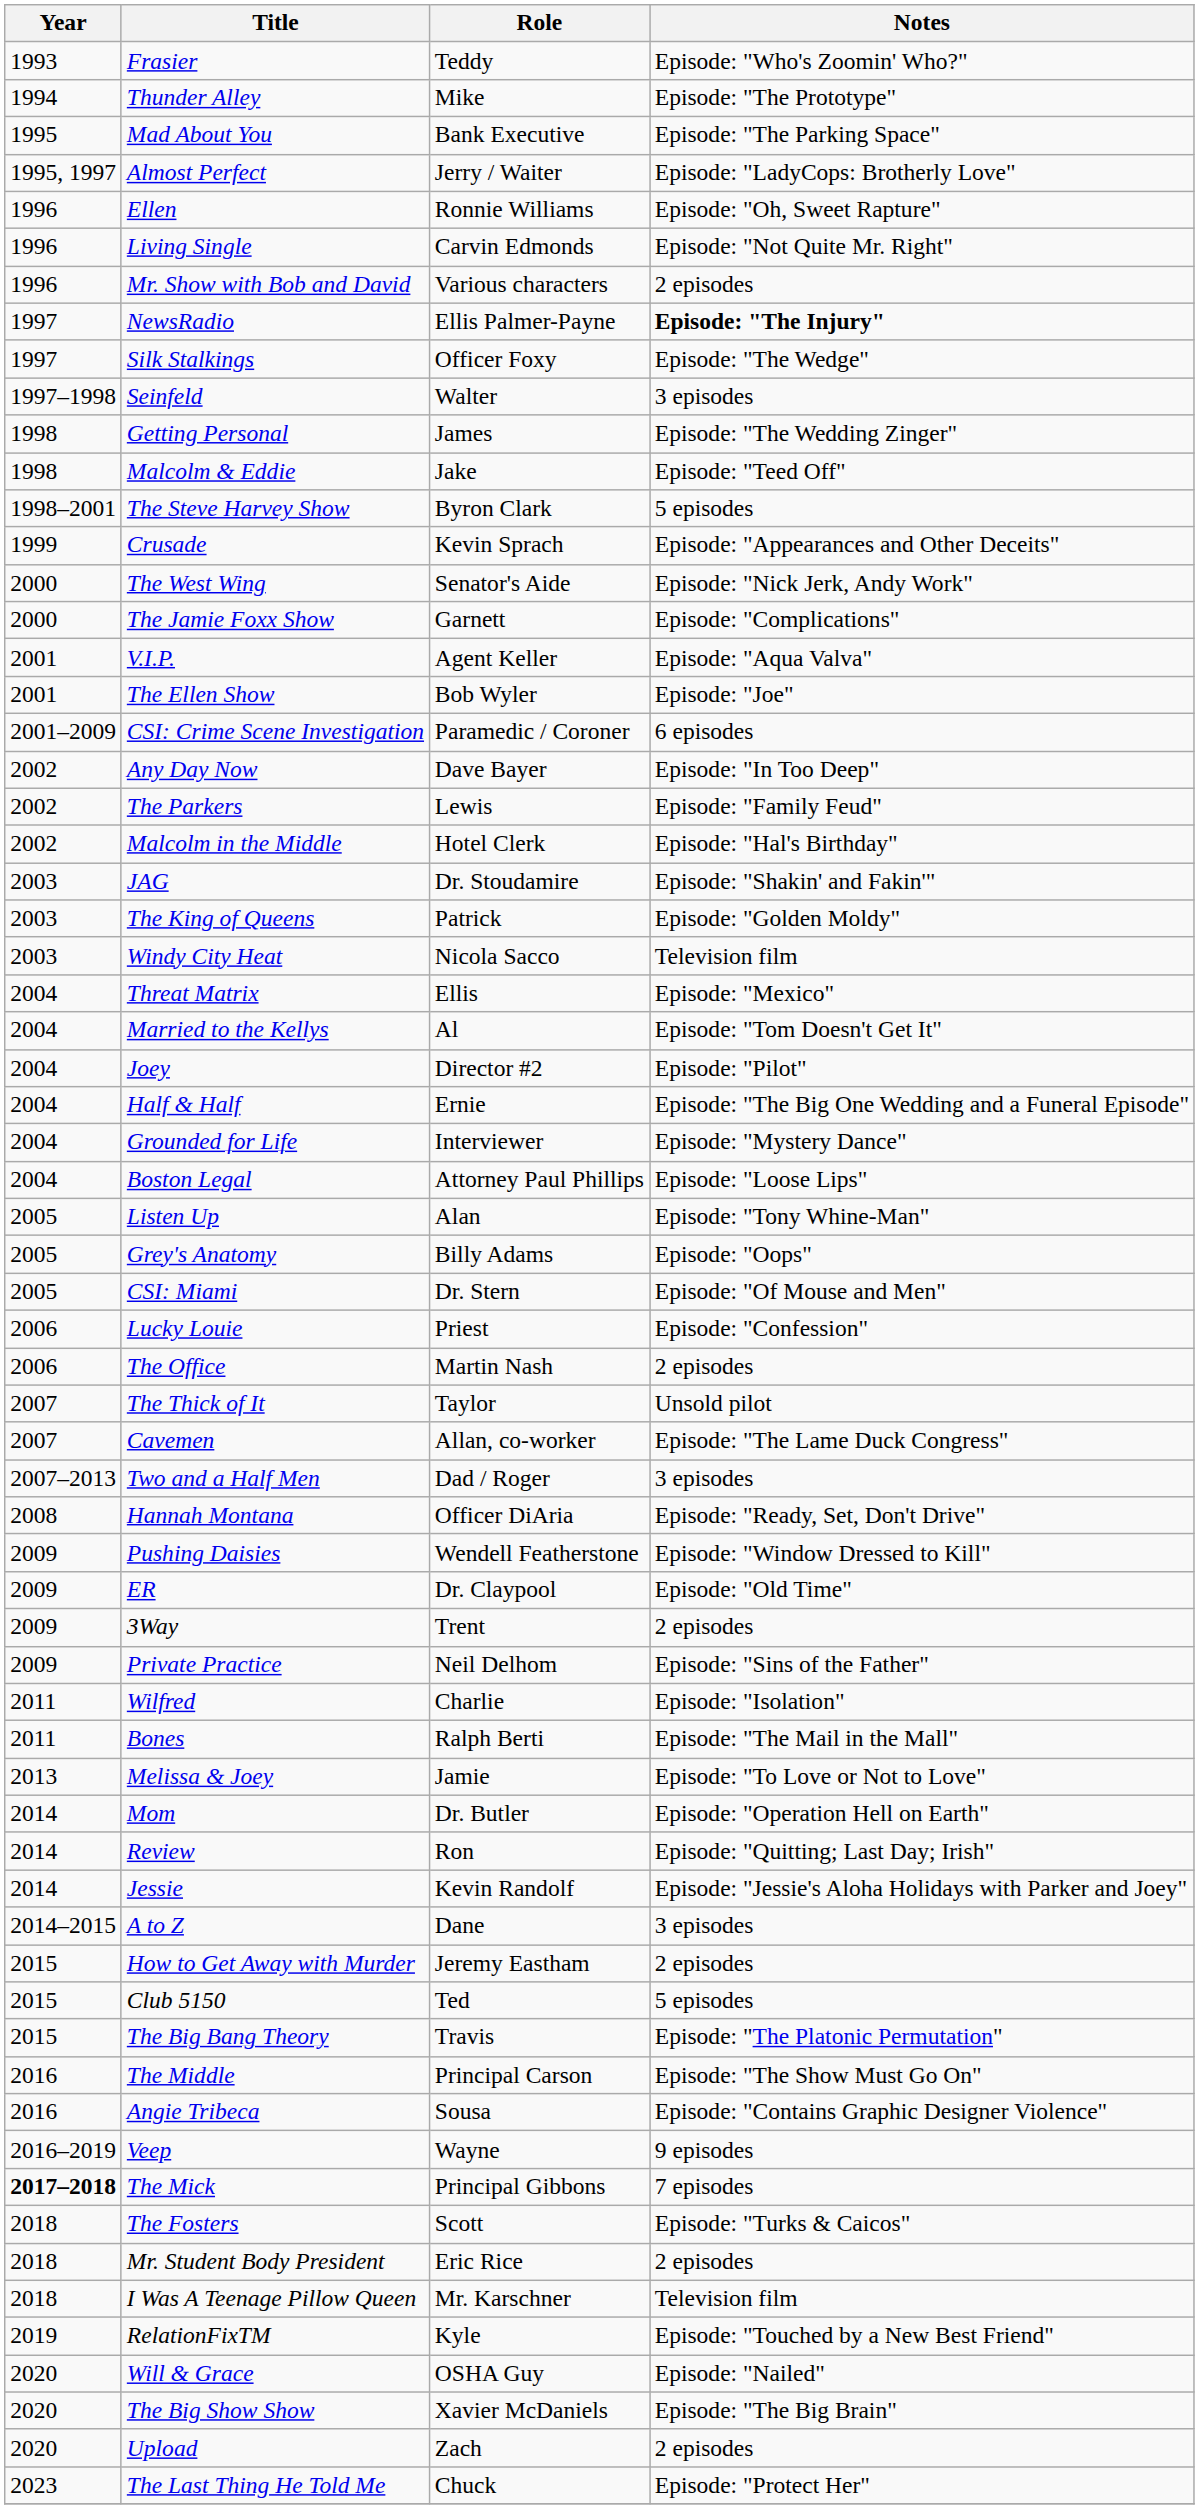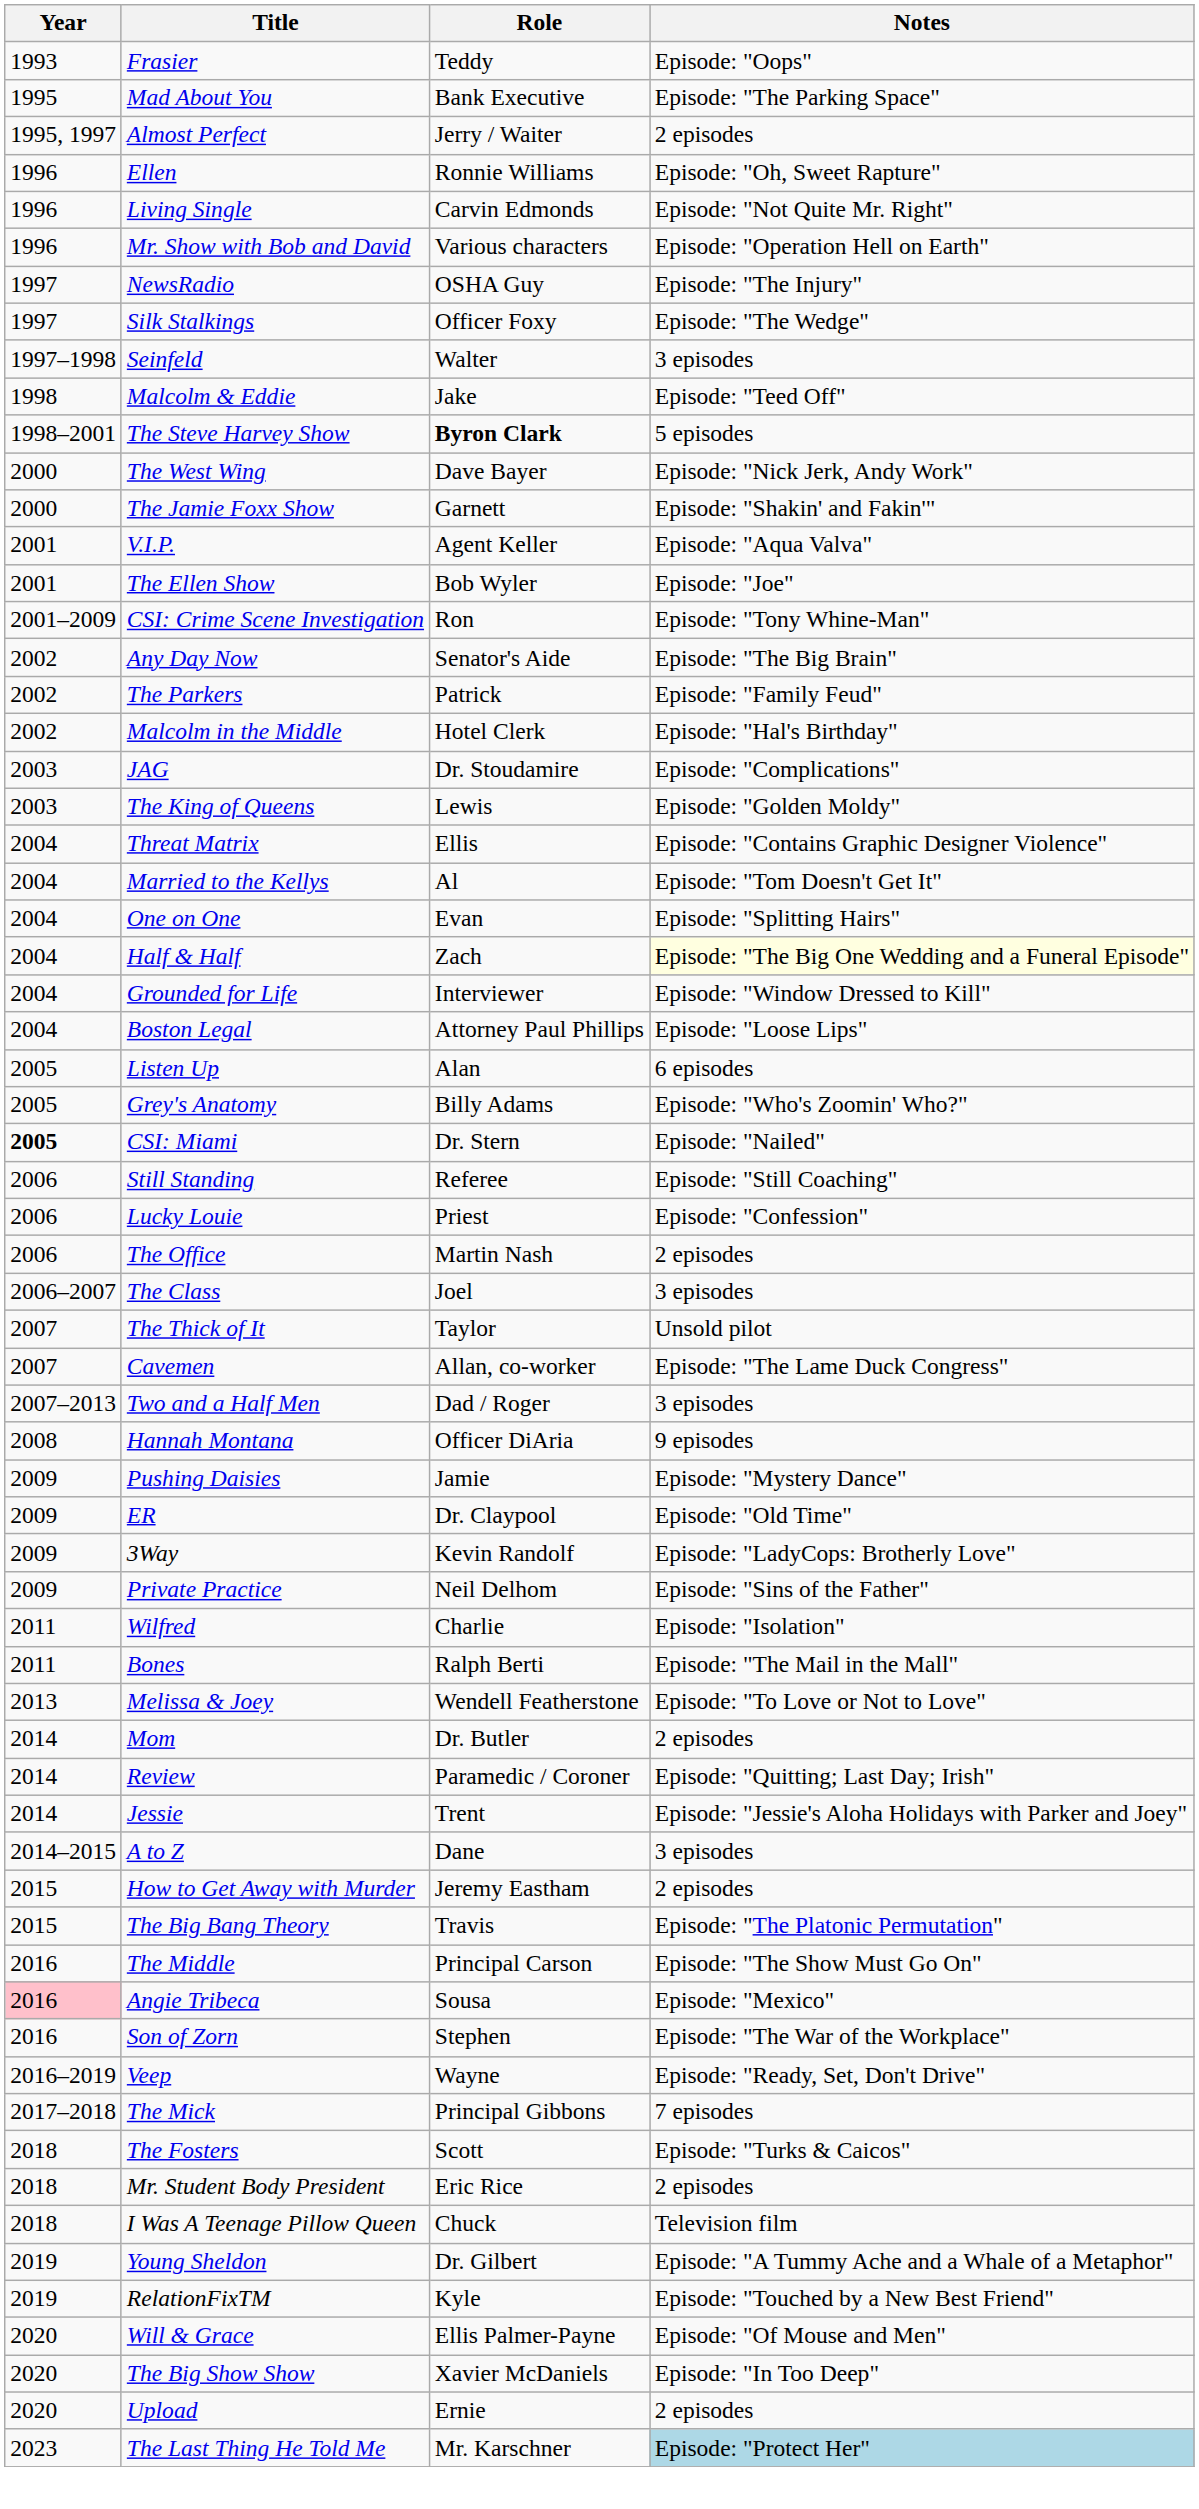Frasier | Notes: Episode: "Who's Zoomin' Who?" -> Episode: "Oops"
- row: 1994 | Thunder Alley | Mike | Episode: "The Prototype"
Almost Perfect | Notes: Episode: "LadyCops: Brotherly Love" -> 2 episodes
Mr. Show with Bob and David | Notes: 2 episodes -> Episode: "Operation Hell on Earth"
NewsRadio | Role: Ellis Palmer-Payne -> OSHA Guy
NewsRadio | Notes: bold -> normal
- row: 1998 | Getting Personal | James | Episode: "The Wedding Zinger"
The Steve Harvey Show | Role: normal -> bold
- row: 1999 | Crusade | Kevin Sprach | Episode: "Appearances and Other Deceits"
The West Wing | Role: Senator's Aide -> Dave Bayer
The Jamie Foxx Show | Notes: Episode: "Complications" -> Episode: "Shakin' and Fakin'"
CSI: Crime Scene Investigation | Role: Paramedic / Coroner -> Ron
CSI: Crime Scene Investigation | Notes: 6 episodes -> Episode: "Tony Whine-Man"
Any Day Now | Role: Dave Bayer -> Senator's Aide
Any Day Now | Notes: Episode: "In Too Deep" -> Episode: "The Big Brain"
The Parkers | Role: Lewis -> Patrick
JAG | Notes: Episode: "Shakin' and Fakin'" -> Episode: "Complications"
The King of Queens | Role: Patrick -> Lewis
- row: 2003 | Windy City Heat | Nicola Sacco | Television film
Threat Matrix | Notes: Episode: "Mexico" -> Episode: "Contains Graphic Designer Violence"
+ row: 2004 | One on One | Evan | Episode: "Splitting Hairs"
- row: 2004 | Joey | Director #2 | Episode: "Pilot"
Half & Half | Role: Ernie -> Zach
Half & Half | Notes: no background -> lightyellow background
Grounded for Life | Notes: Episode: "Mystery Dance" -> Episode: "Window Dressed to Kill"
Listen Up | Notes: Episode: "Tony Whine-Man" -> 6 episodes
Grey's Anatomy | Notes: Episode: "Oops" -> Episode: "Who's Zoomin' Who?"
CSI: Miami | Year: normal -> bold
CSI: Miami | Notes: Episode: "Of Mouse and Men" -> Episode: "Nailed"
+ row: 2006 | Still Standing | Referee | Episode: "Still Coaching"
+ row: 2006–2007 | The Class | Joel | 3 episodes
Hannah Montana | Notes: Episode: "Ready, Set, Don't Drive" -> 9 episodes
Pushing Daisies | Role: Wendell Featherstone -> Jamie
Pushing Daisies | Notes: Episode: "Window Dressed to Kill" -> Episode: "Mystery Dance"
3Way | Role: Trent -> Kevin Randolf
3Way | Notes: 2 episodes -> Episode: "LadyCops: Brotherly Love"
Melissa & Joey | Role: Jamie -> Wendell Featherstone
Mom | Notes: Episode: "Operation Hell on Earth" -> 2 episodes
Review | Role: Ron -> Paramedic / Coroner
Jessie | Role: Kevin Randolf -> Trent
- row: 2015 | Club 5150 | Ted | 5 episodes
Angie Tribeca | Year: no background -> pink background
Angie Tribeca | Notes: Episode: "Contains Graphic Designer Violence" -> Episode: "Mexico"
+ row: 2016 | Son of Zorn | Stephen | Episode: "The War of the Workplace"
Veep | Notes: 9 episodes -> Episode: "Ready, Set, Don't Drive"
The Mick | Year: bold -> normal
I Was A Teenage Pillow Queen | Role: Mr. Karschner -> Chuck
+ row: 2019 | Young Sheldon | Dr. Gilbert | Episode: "A Tummy Ache and a Whale of a Metaphor"
Will & Grace | Role: OSHA Guy -> Ellis Palmer-Payne
Will & Grace | Notes: Episode: "Nailed" -> Episode: "Of Mouse and Men"
The Big Show Show | Notes: Episode: "The Big Brain" -> Episode: "In Too Deep"
Upload | Role: Zach -> Ernie
The Last Thing He Told Me | Role: Chuck -> Mr. Karschner
The Last Thing He Told Me | Notes: no background -> lightblue background
